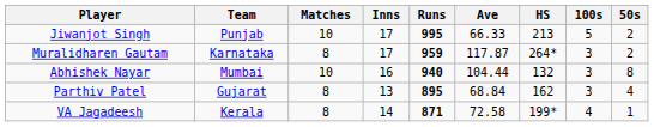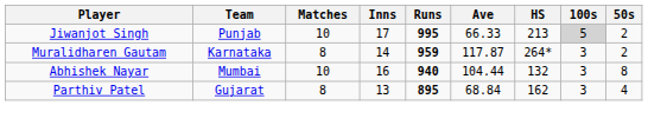Jiwanjot Singh | 100s: no background -> lightgrey background
Muralidharen Gautam | Inns: 17 -> 14
- row: VA Jagadeesh | Kerala | 8 | 14 | 871 | 72.58 | 199* | 4 | 1
